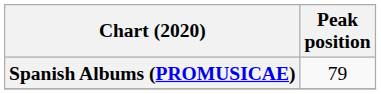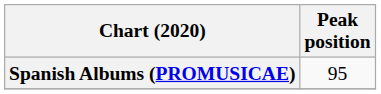Spanish Albums (PROMUSICAE) | Peak position: 79 -> 95
